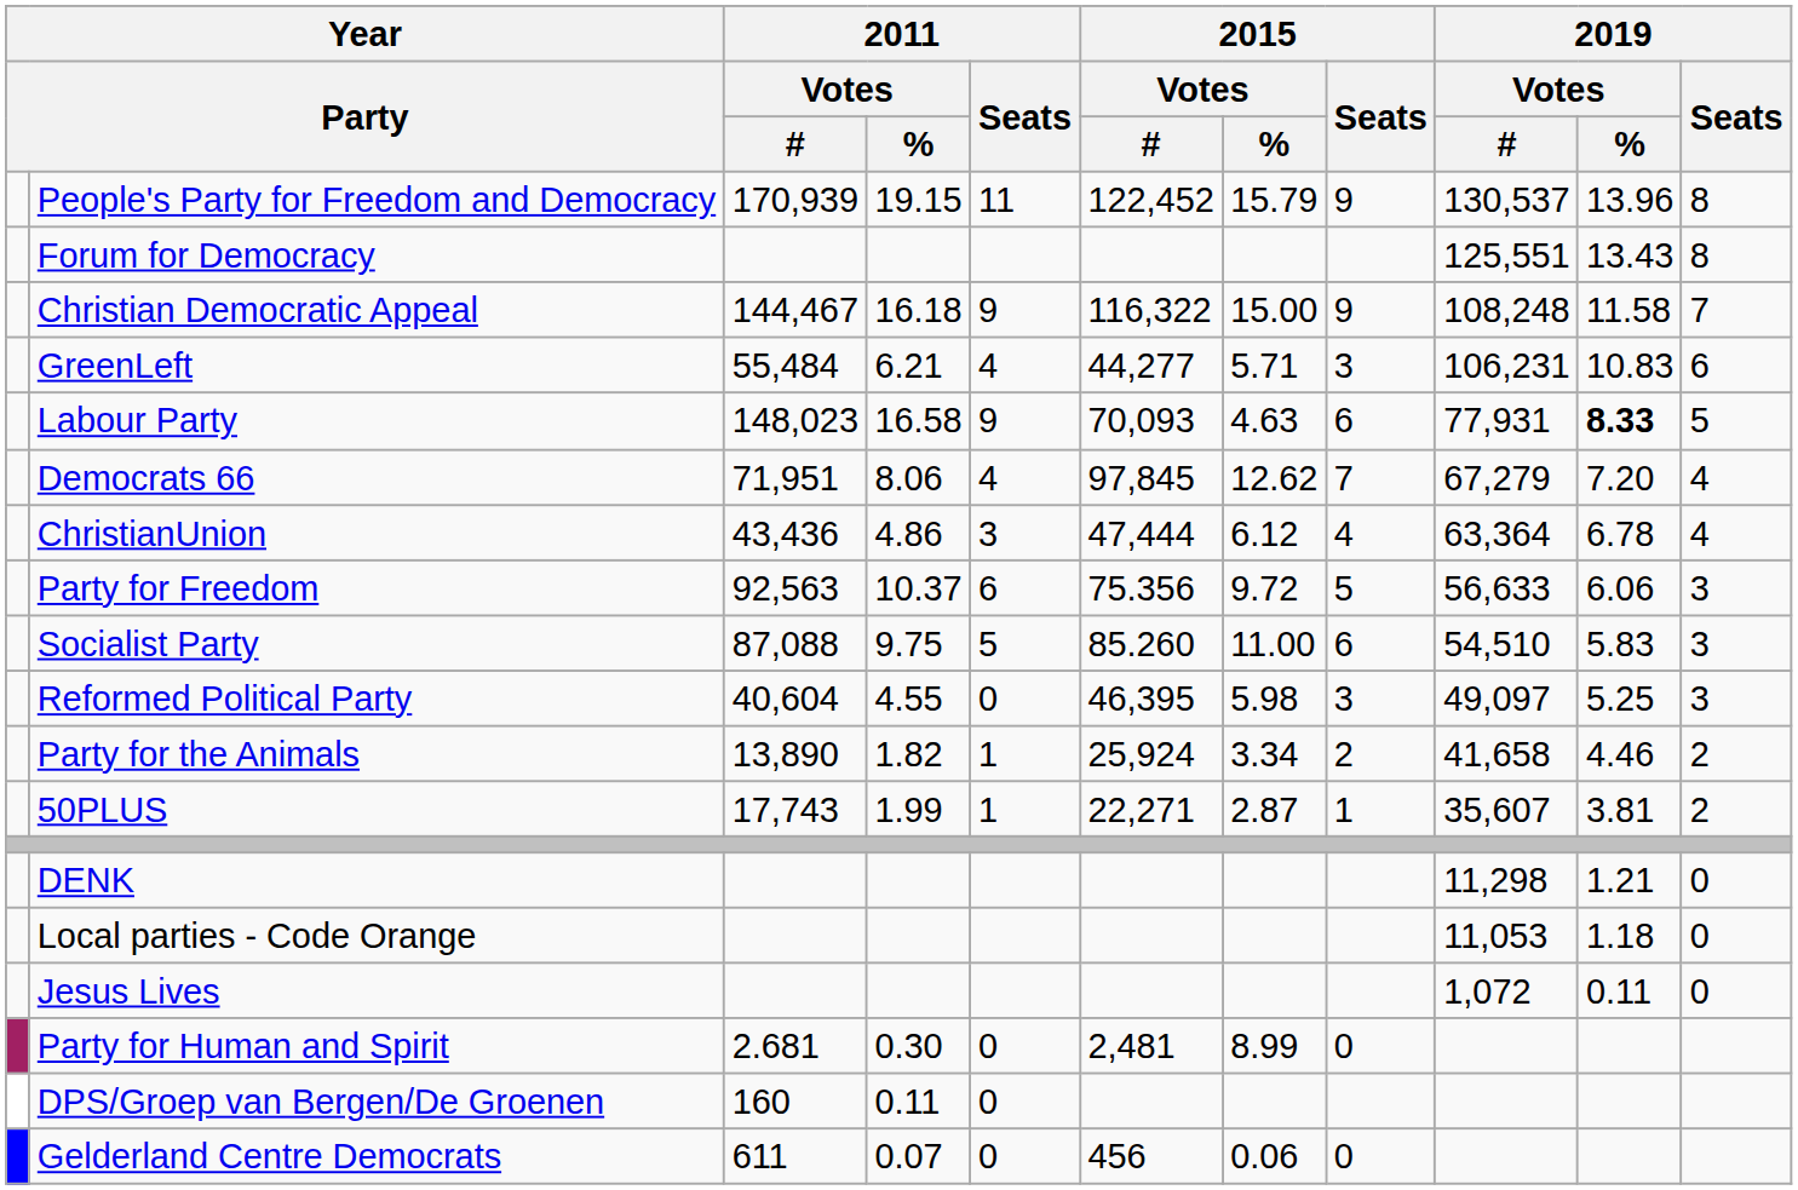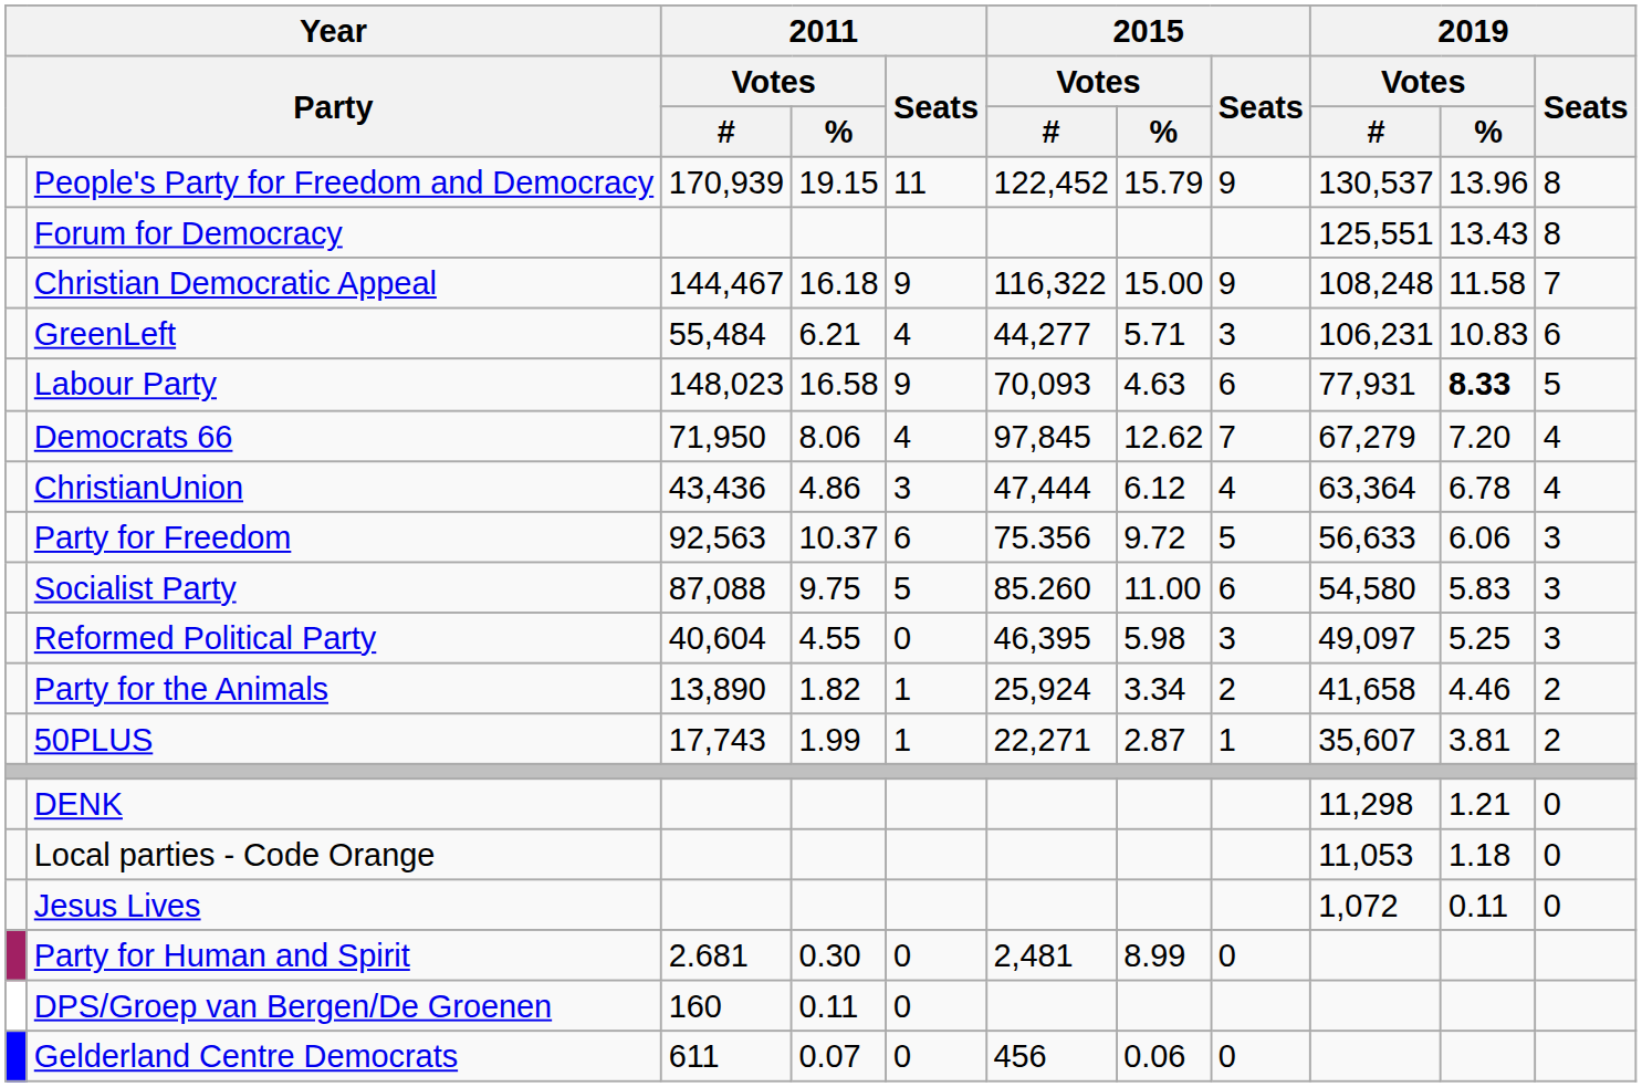Democrats 66 | 2011 / Votes / #: 71,951 -> 71,950
Socialist Party | 2019 / Votes / #: 54,510 -> 54,580
